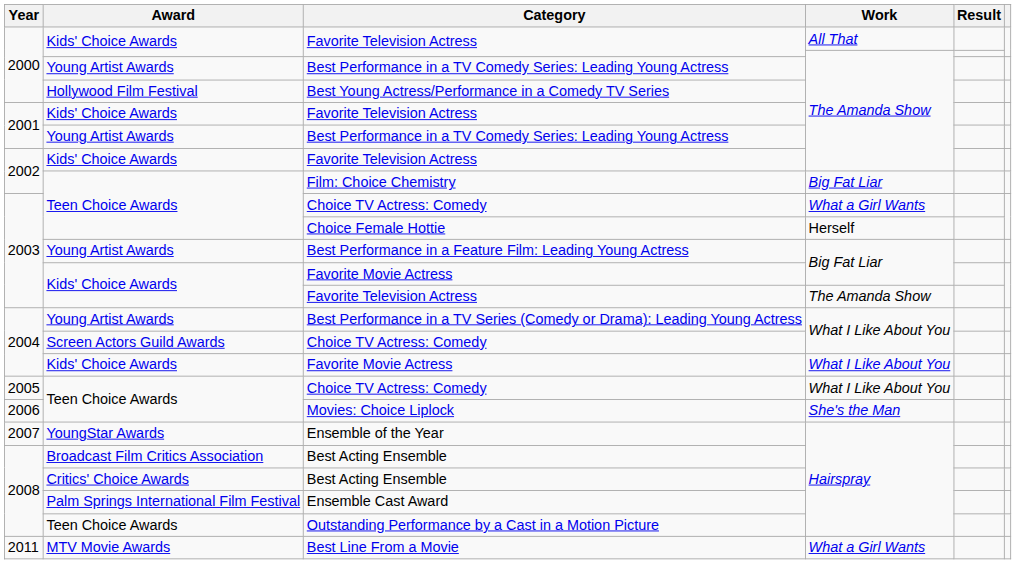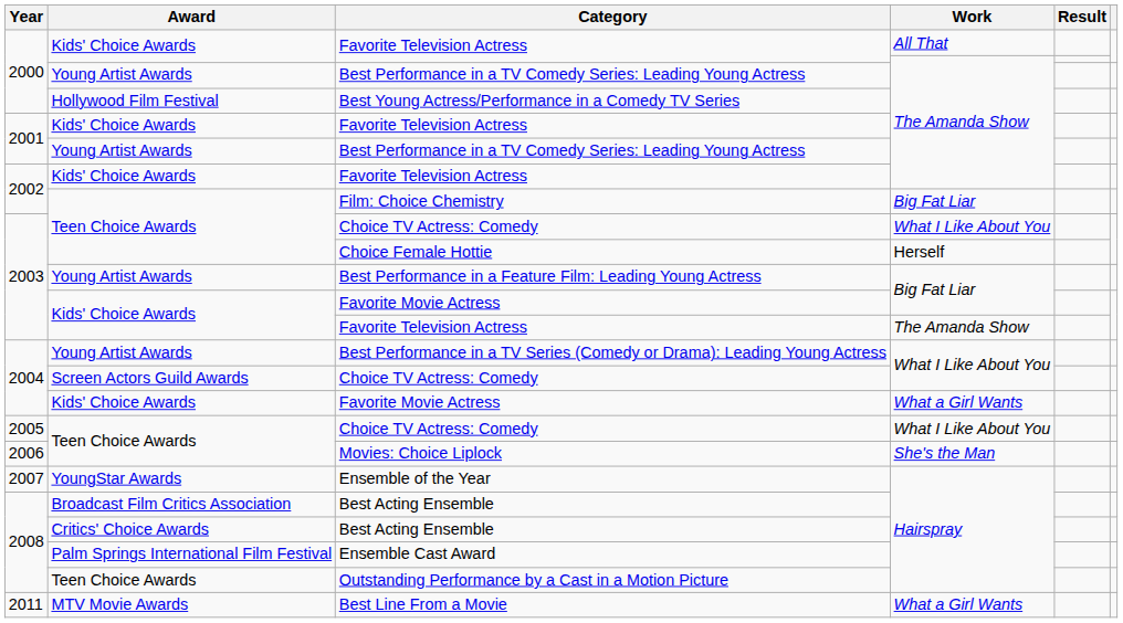2003 / Choice TV Actress: Comedy | Work: What a Girl Wants -> What I Like About You
2004 / Favorite Movie Actress | Work: What I Like About You -> What a Girl Wants
